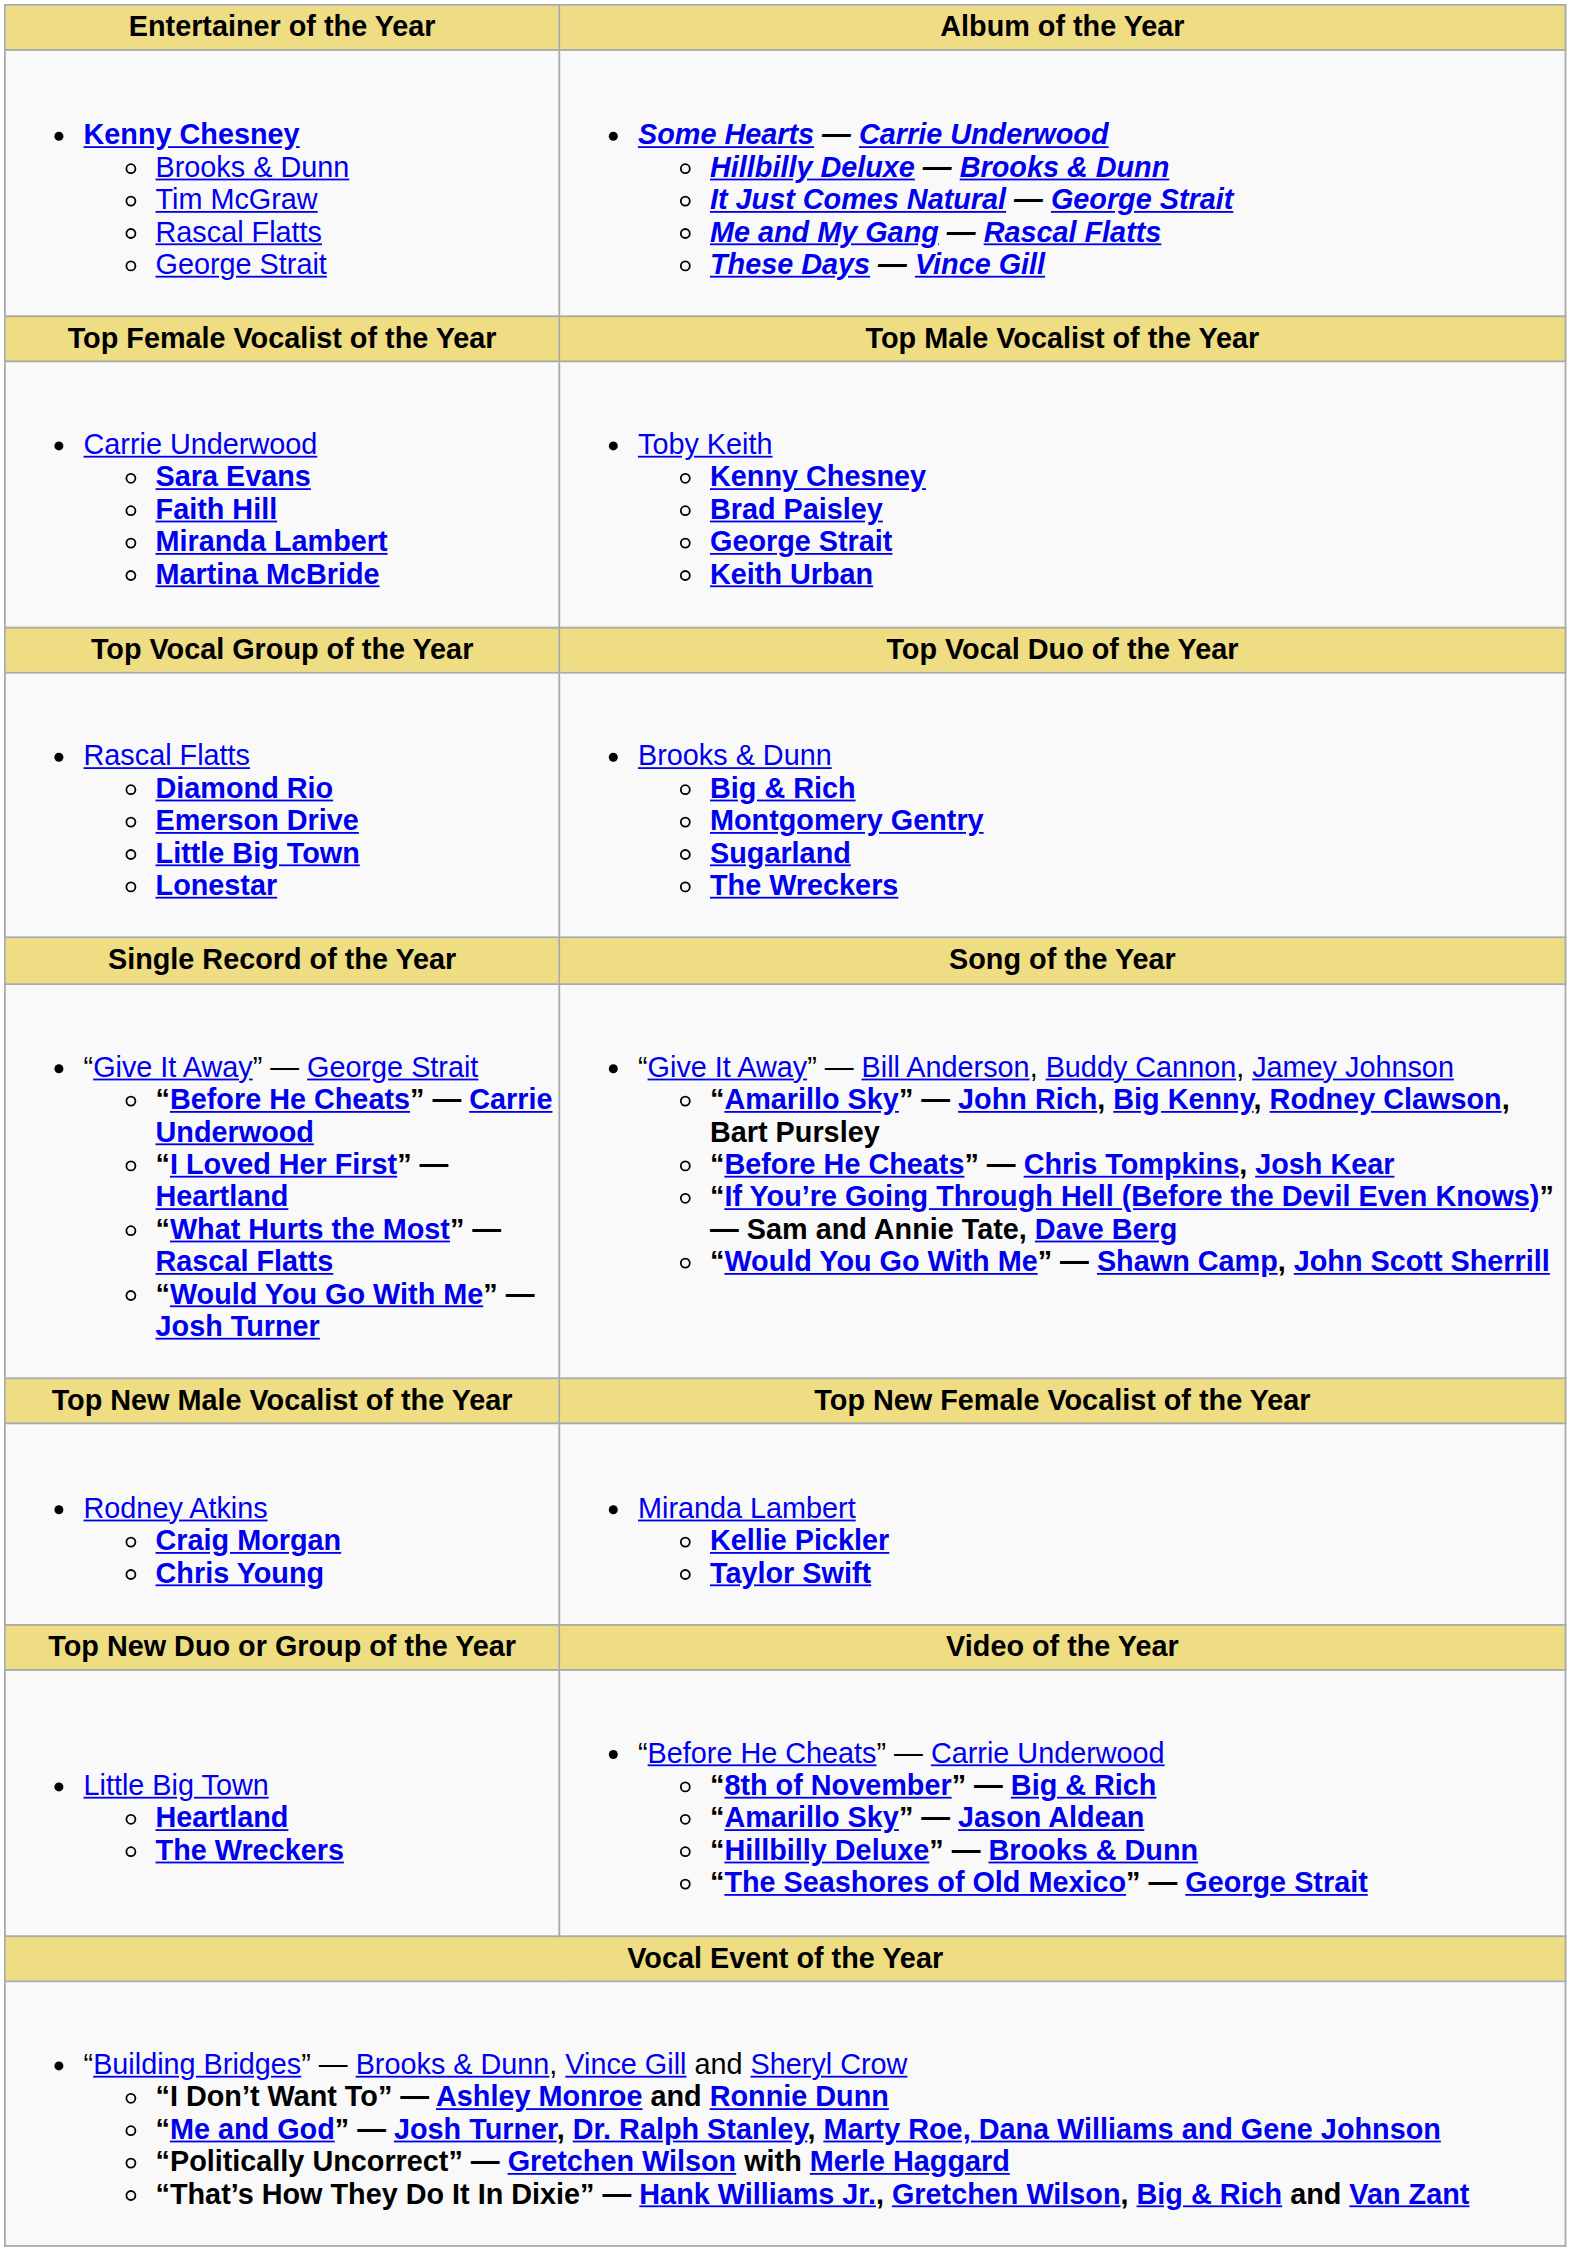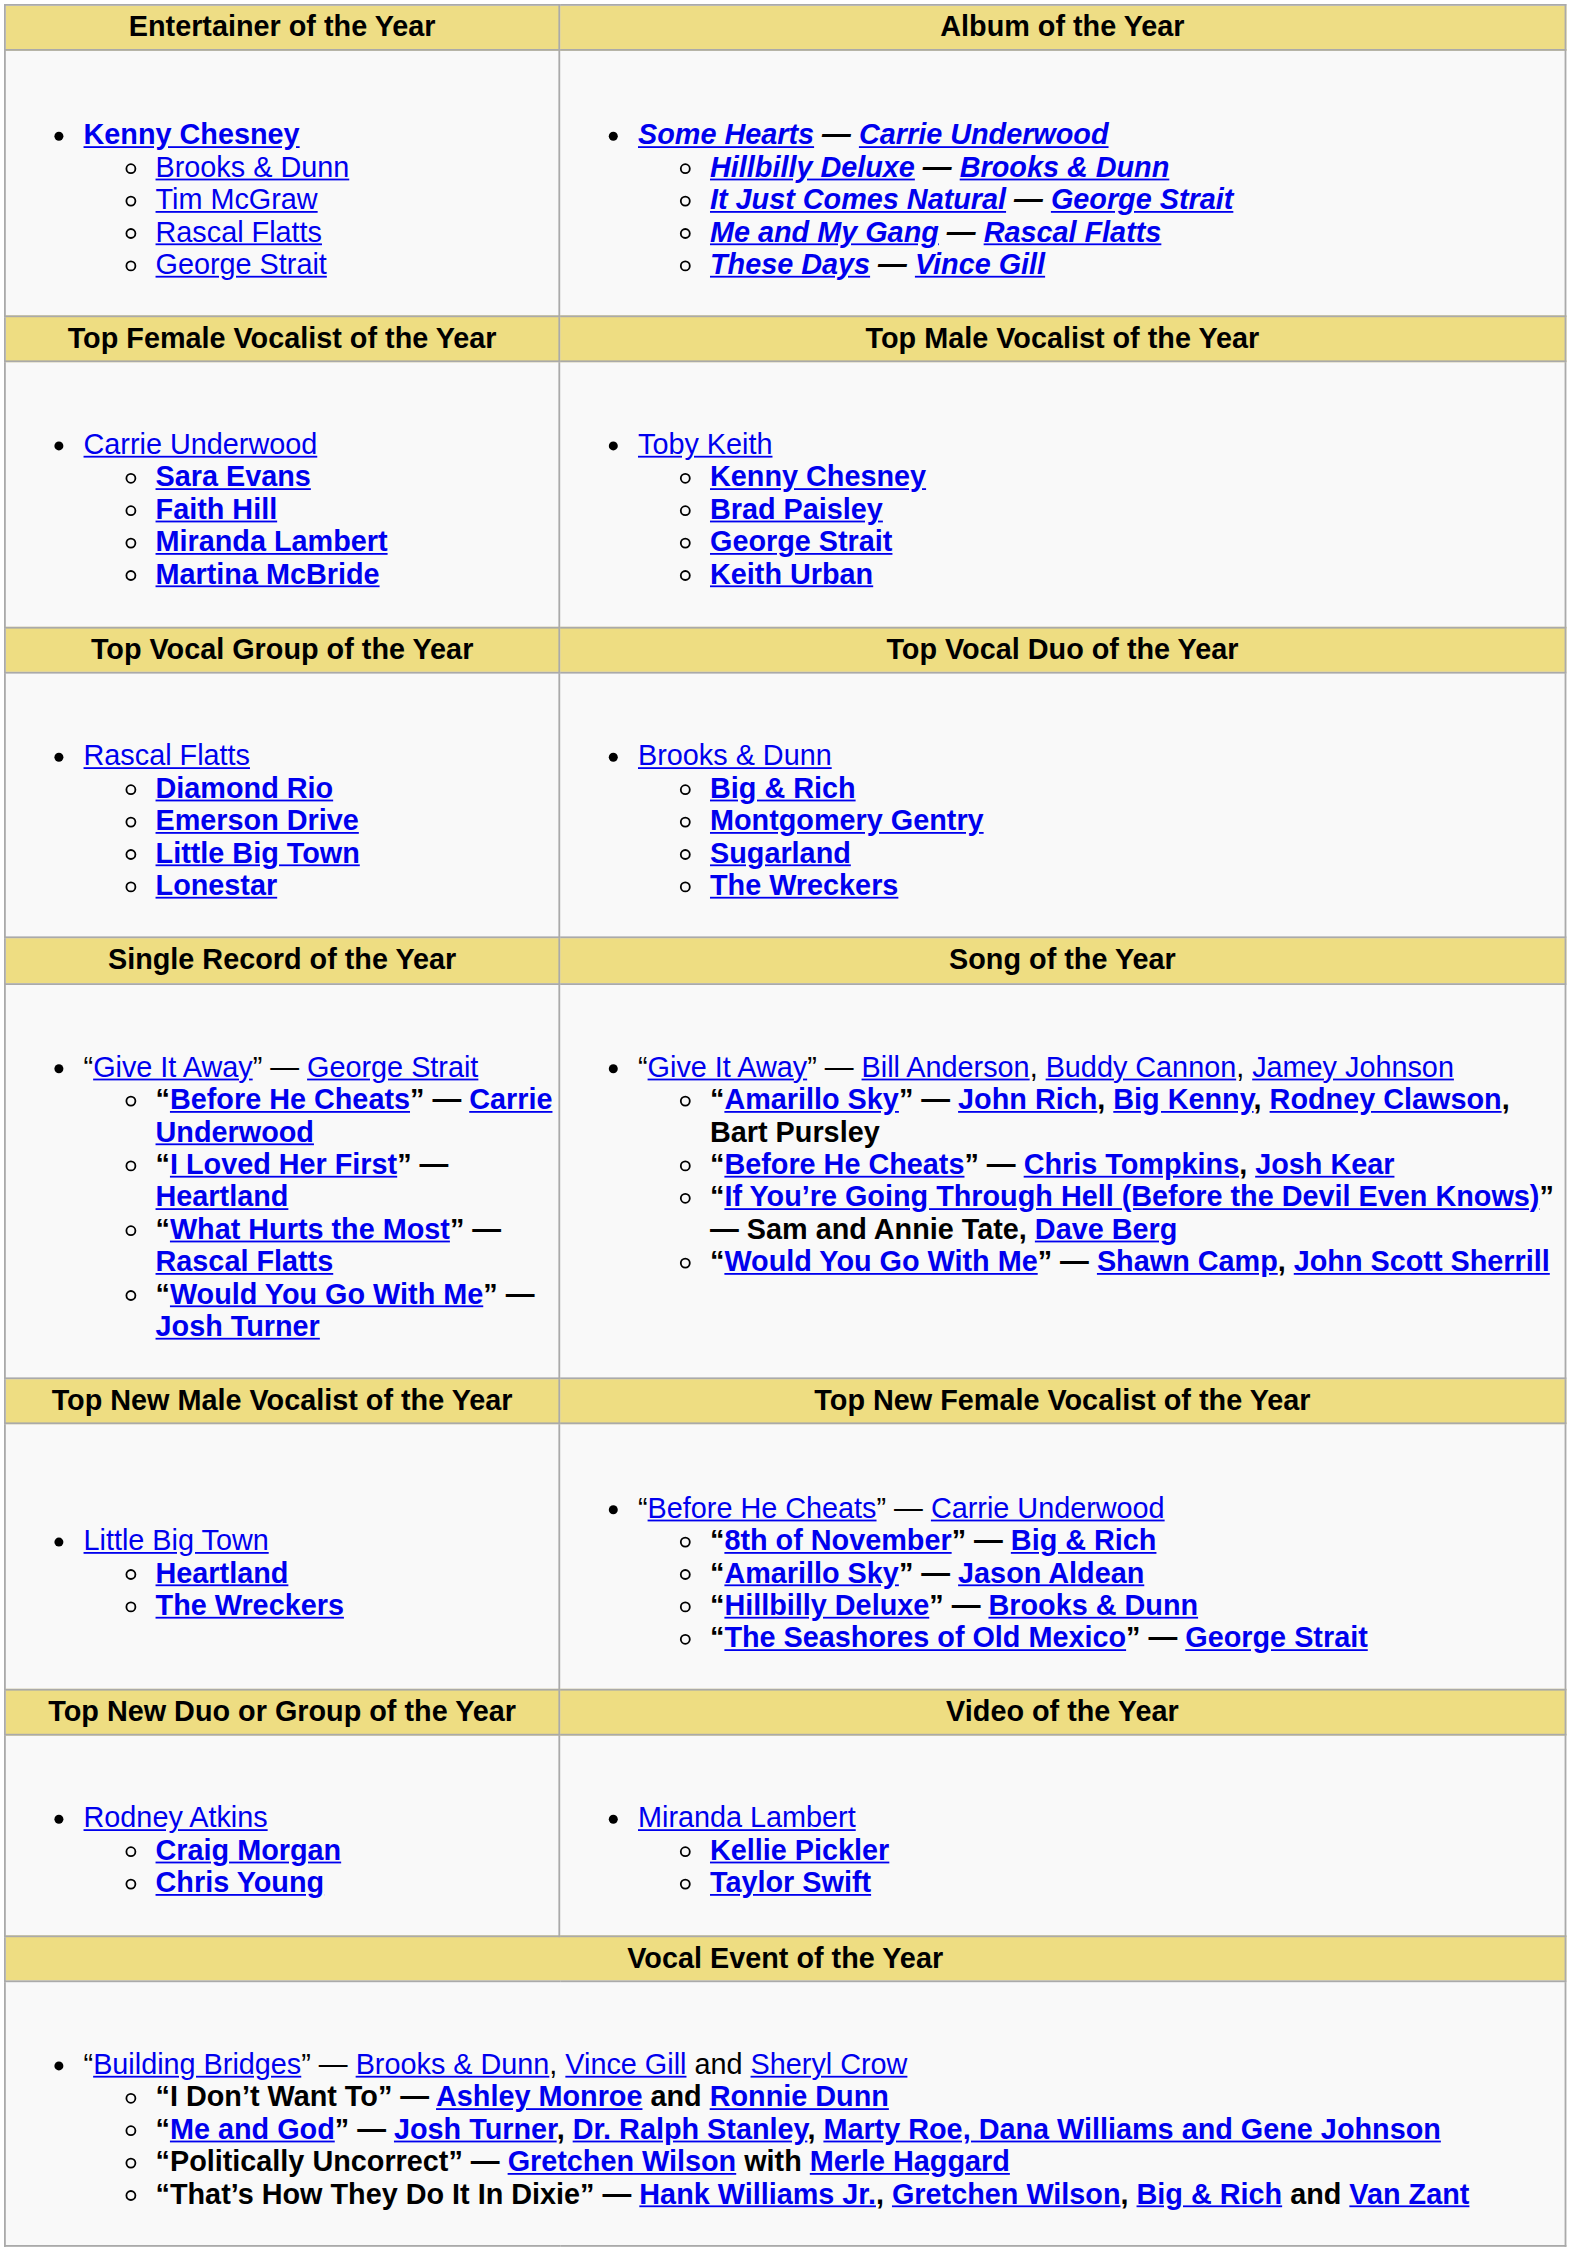rows swapped: Rodney Atkins Craig Morgan Chris Young <-> Little Big Town Heartland The Wreckers
